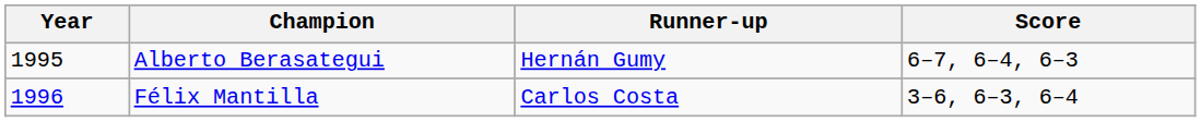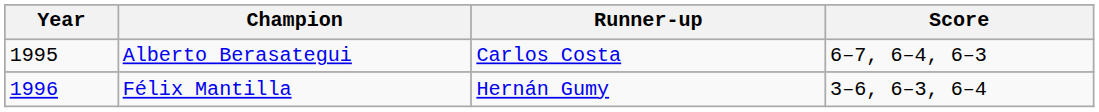Alberto Berasategui | Runner-up: Hernán Gumy -> Carlos Costa
Félix Mantilla | Runner-up: Carlos Costa -> Hernán Gumy
